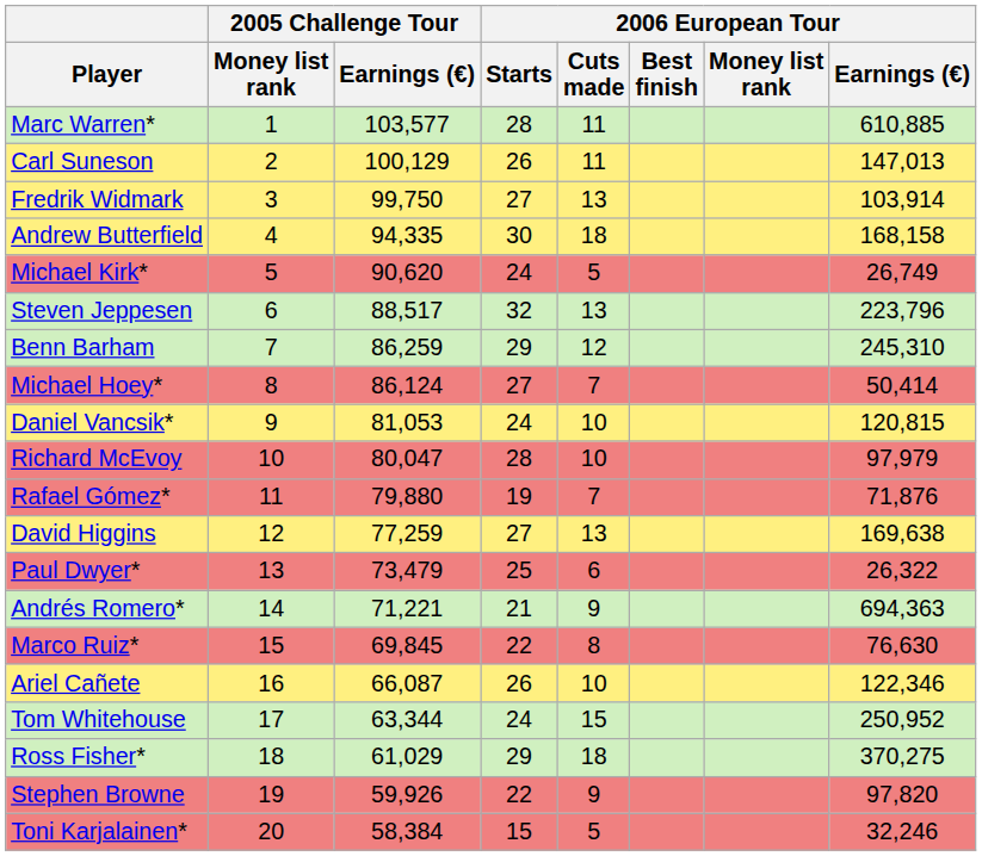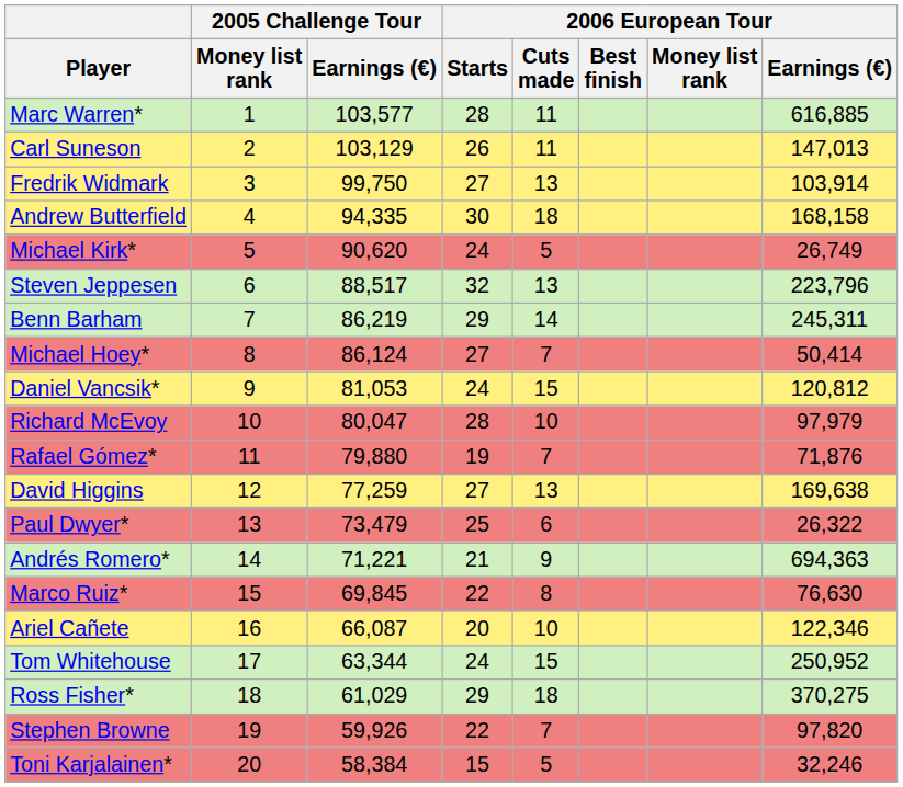Marc Warren* | 2006 European Tour / Earnings (€): 610,885 -> 616,885
Carl Suneson | 2005 Challenge Tour / Earnings (€): 100,129 -> 103,129
Benn Barham | 2005 Challenge Tour / Earnings (€): 86,259 -> 86,219
Benn Barham | 2006 European Tour / Cuts made: 12 -> 14
Benn Barham | 2006 European Tour / Earnings (€): 245,310 -> 245,311
Daniel Vancsik* | 2006 European Tour / Cuts made: 10 -> 15
Daniel Vancsik* | 2006 European Tour / Earnings (€): 120,815 -> 120,812
Ariel Cañete | 2006 European Tour / Starts: 26 -> 20
Stephen Browne | 2006 European Tour / Cuts made: 9 -> 7
